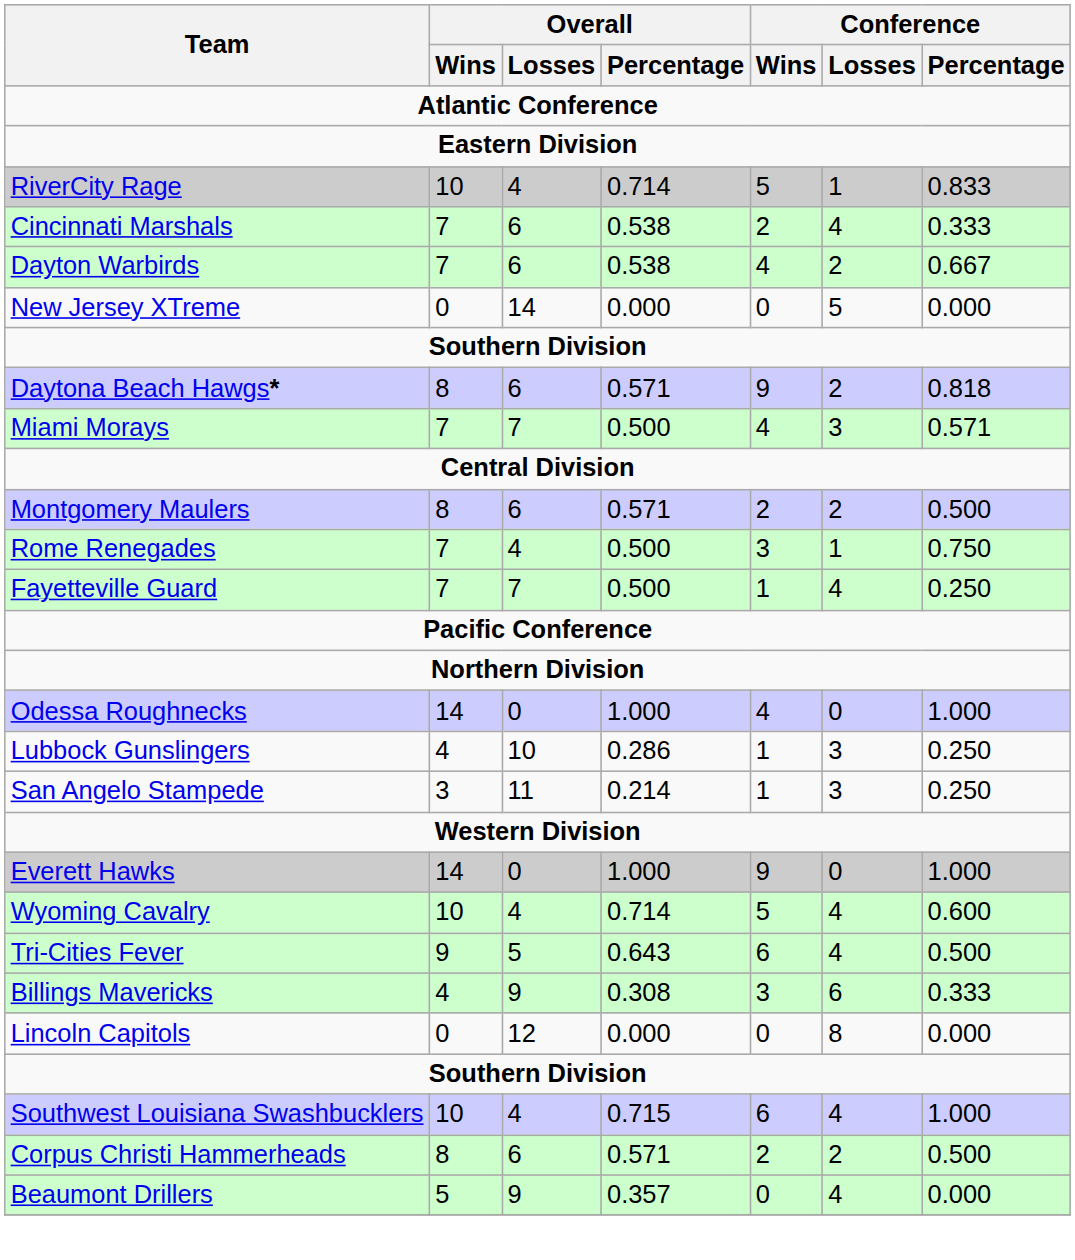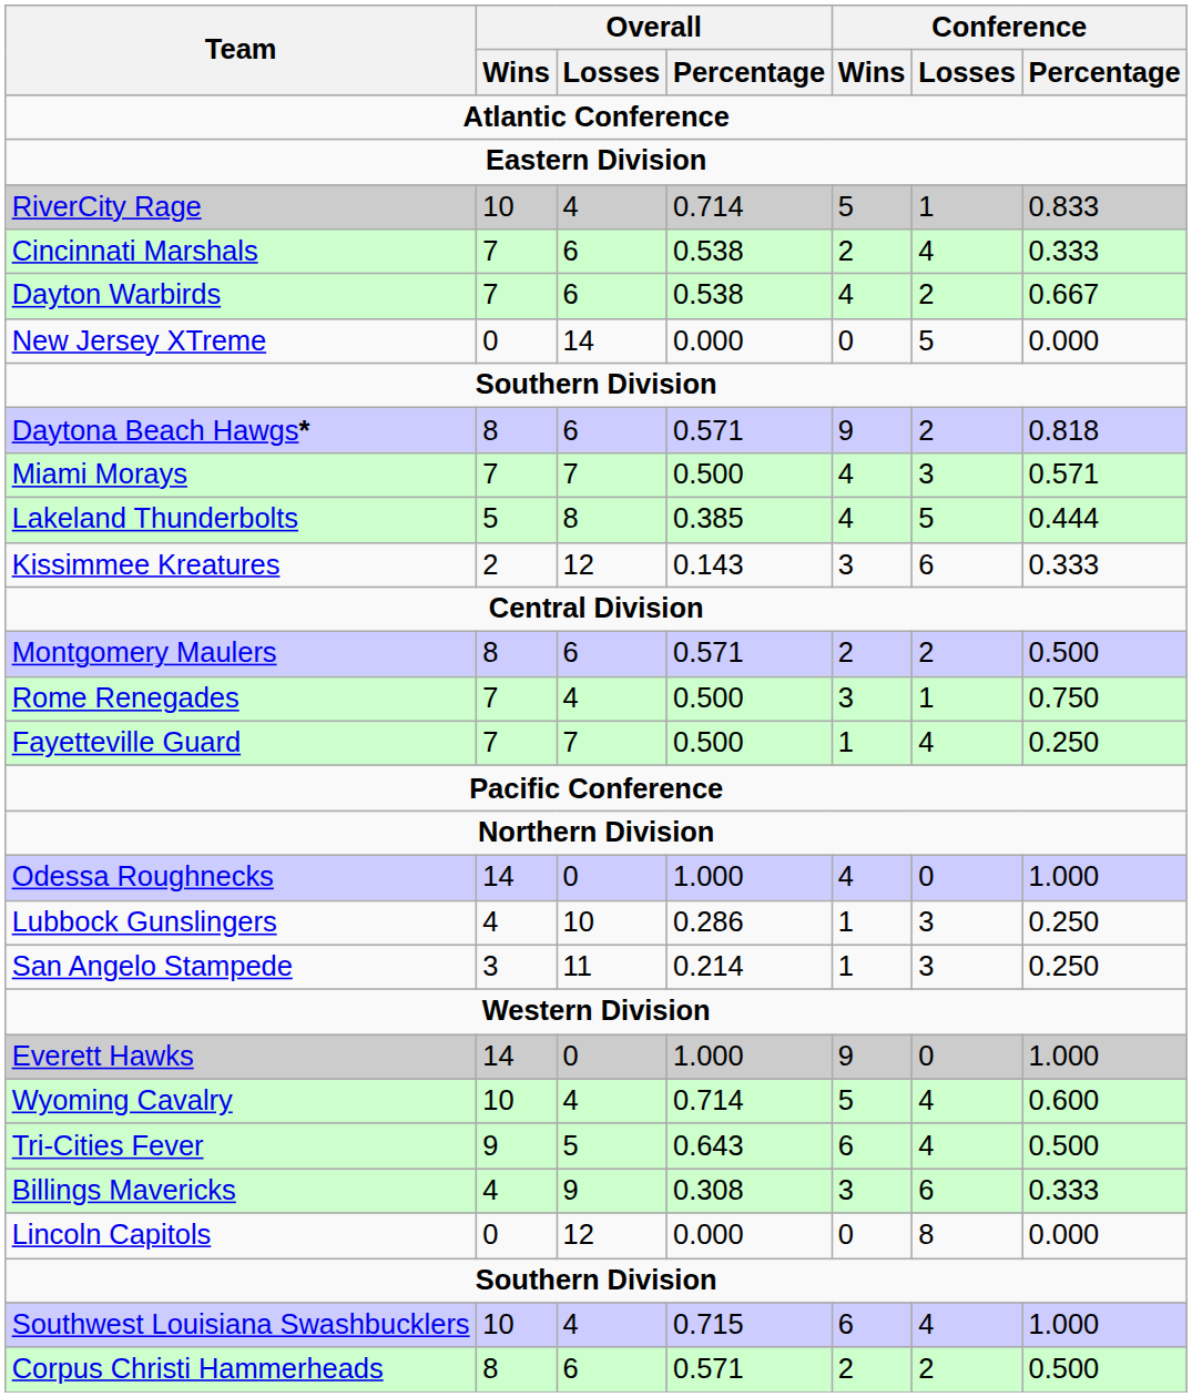+ row: Lakeland Thunderbolts | 5 | 8 | 0.385 | 4 | 5 | 0.444
+ row: Kissimmee Kreatures | 2 | 12 | 0.143 | 3 | 6 | 0.333
- row: Beaumont Drillers | 5 | 9 | 0.357 | 0 | 4 | 0.000
